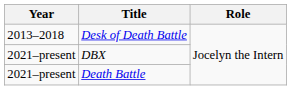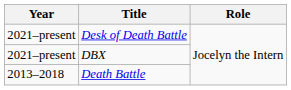Desk of Death Battle | Year: 2013–2018 -> 2021–present
Death Battle | Year: 2021–present -> 2013–2018
